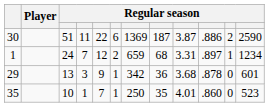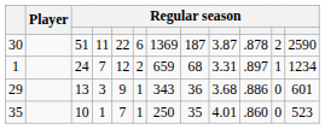30 | column 10: .886 -> .878
29 | column 7: 342 -> 343
29 | column 10: .878 -> .886
